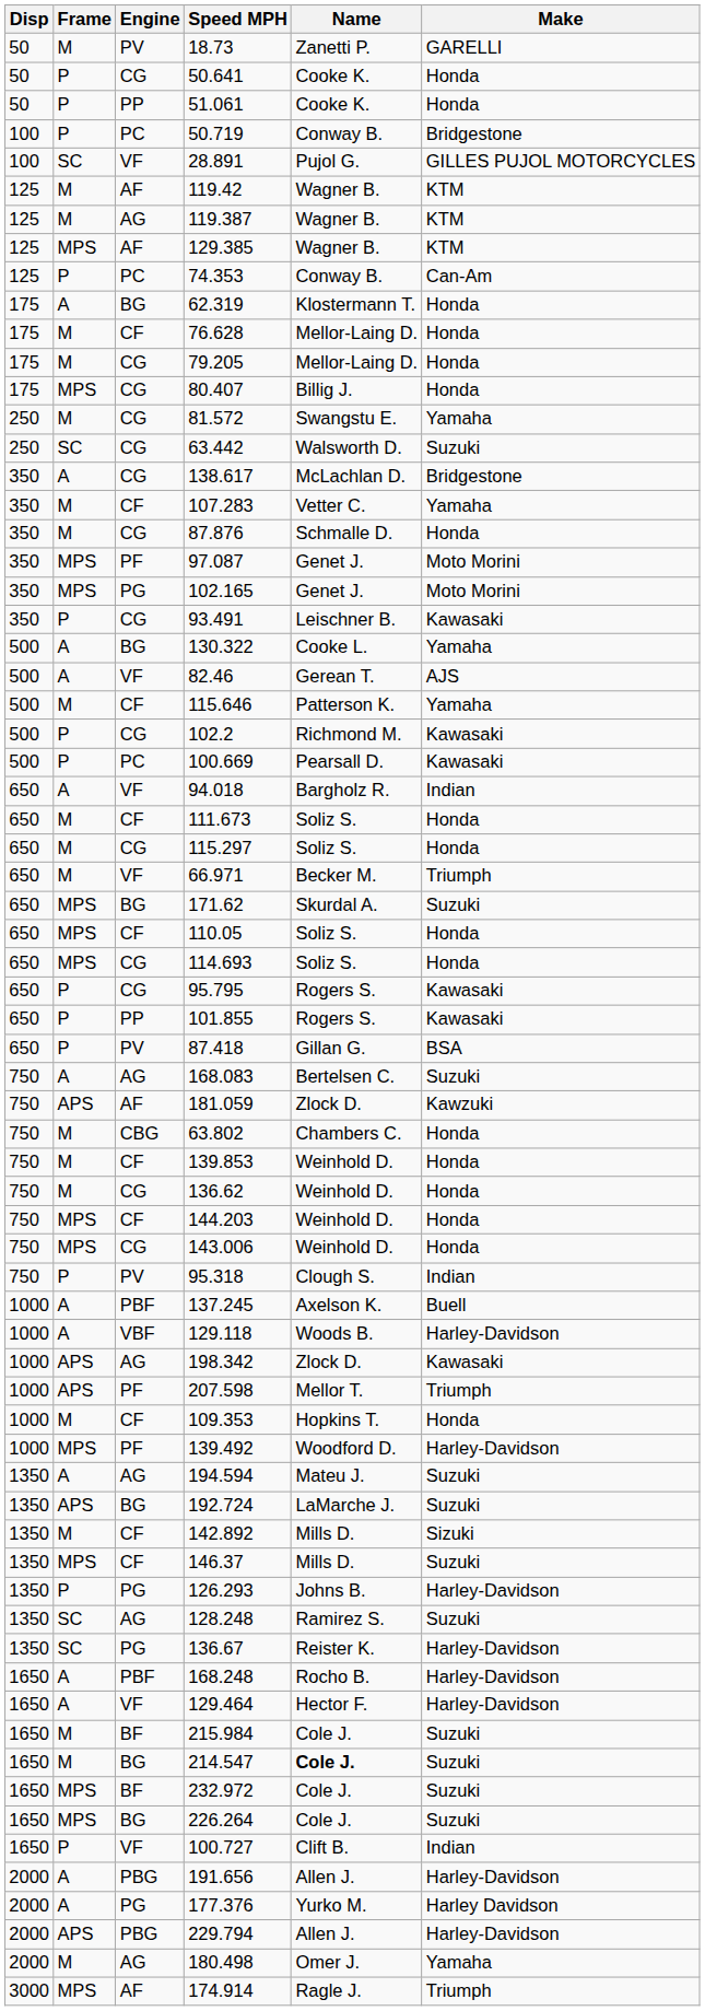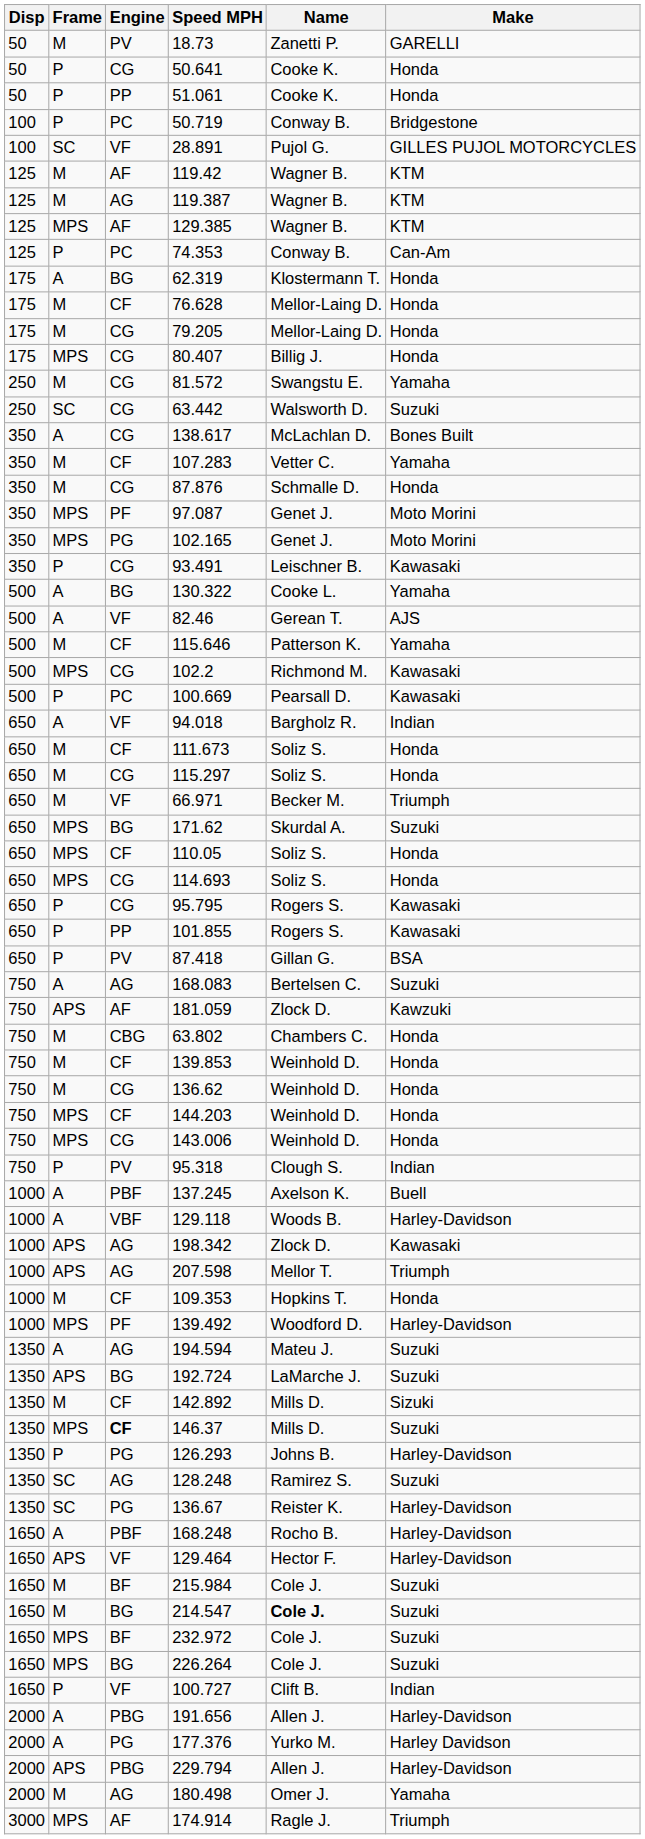138.617 | Make: Bridgestone -> Bones Built
102.2 | Frame: P -> MPS
207.598 | Engine: PF -> AG
146.37 | Engine: normal -> bold
129.464 | Frame: A -> APS
